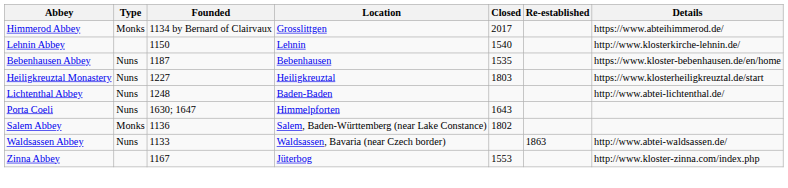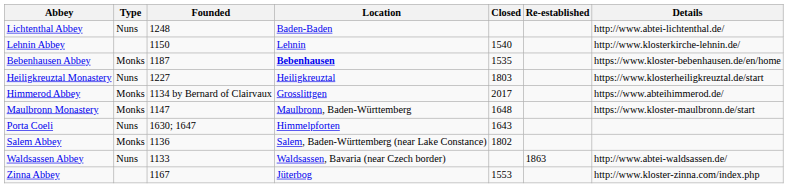rows swapped: Himmerod Abbey <-> Lichtenthal Abbey
Bebenhausen Abbey | Type: Nuns -> Monks
Bebenhausen Abbey | Location: normal -> bold
+ row: Maulbronn Monastery | Monks | 1147 | Maulbronn, Baden-Württemberg | 1648 | https://www.kloster-maulbronn.de/start
